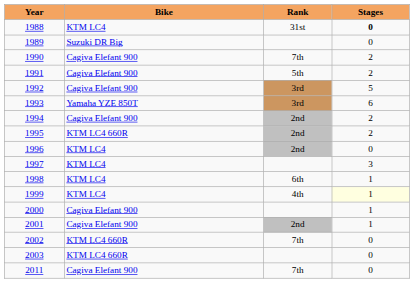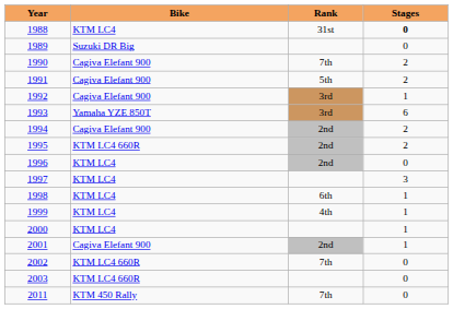1992 | Stages: 5 -> 1
1999 | Stages: lightyellow background -> no background
2000 | Bike: Cagiva Elefant 900 -> KTM LC4
2011 | Bike: Cagiva Elefant 900 -> KTM 450 Rally
